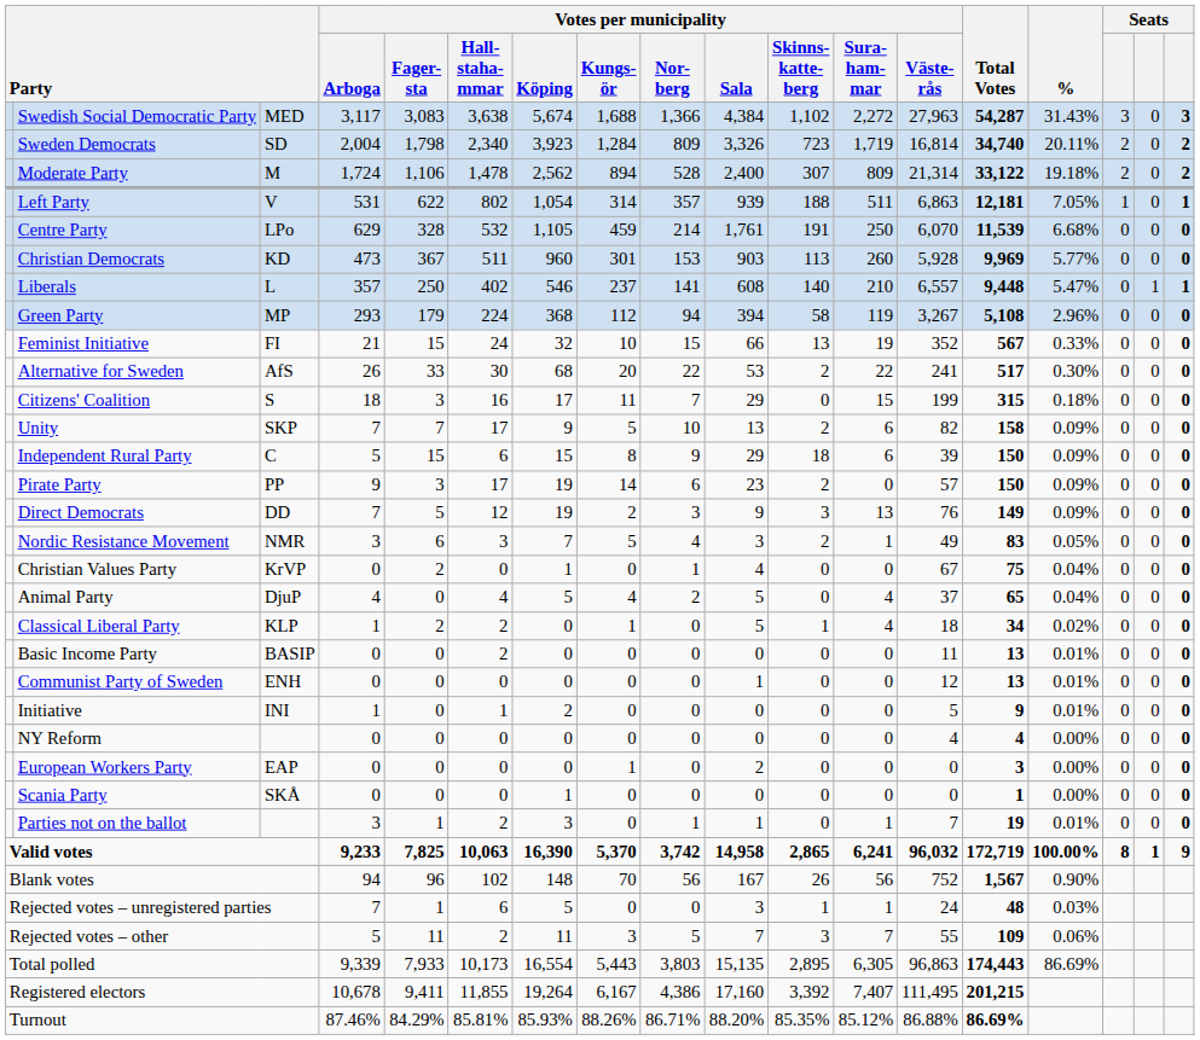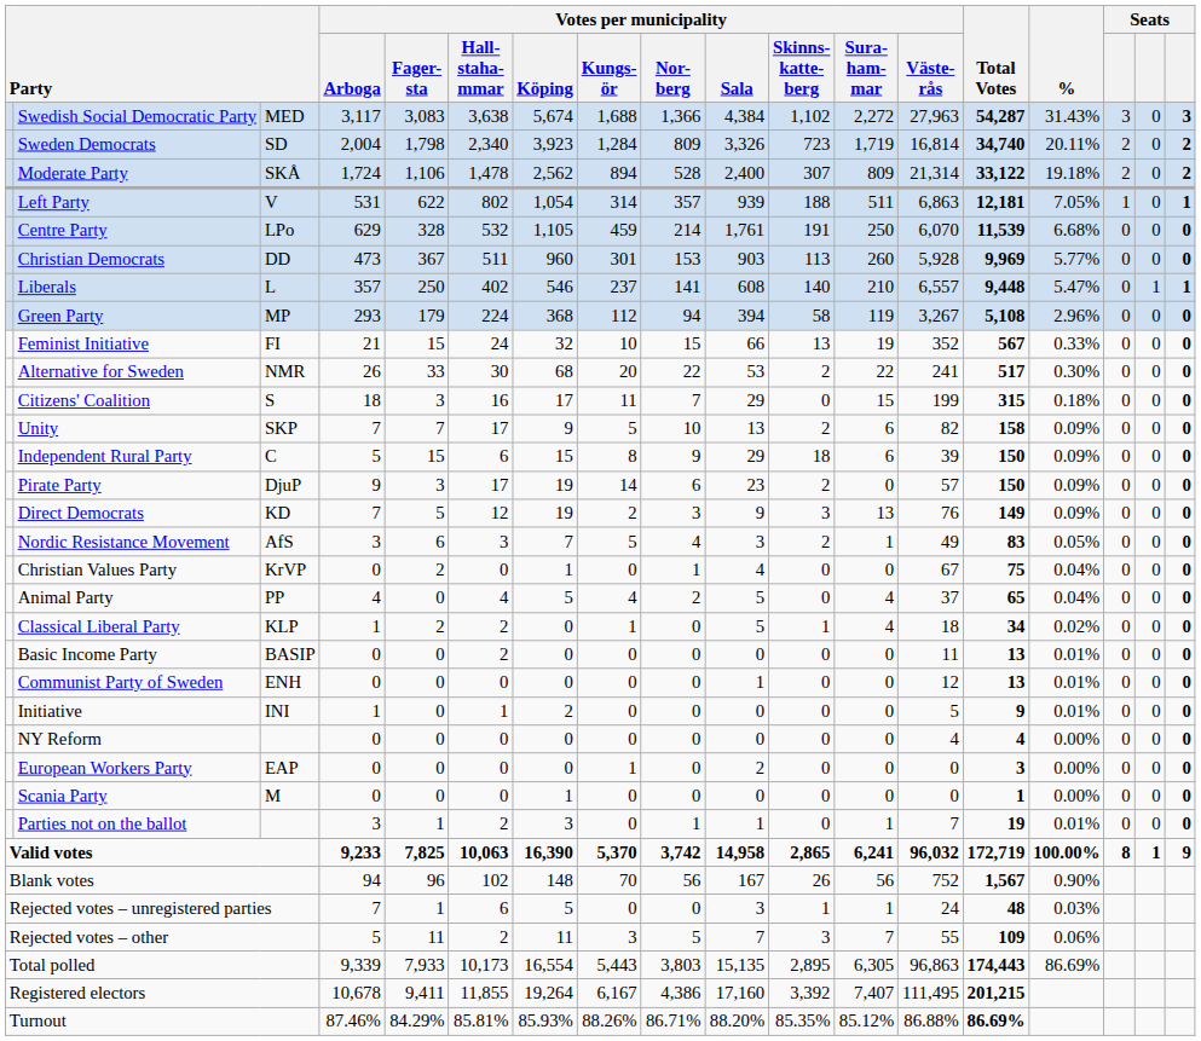Moderate Party | column 3: M -> SKÅ
Christian Democrats | column 3: KD -> DD
Alternative for Sweden | column 3: AfS -> NMR
Pirate Party | column 3: PP -> DjuP
Direct Democrats | column 3: DD -> KD
Nordic Resistance Movement | column 3: NMR -> AfS
Animal Party | column 3: DjuP -> PP
Scania Party | column 3: SKÅ -> M
